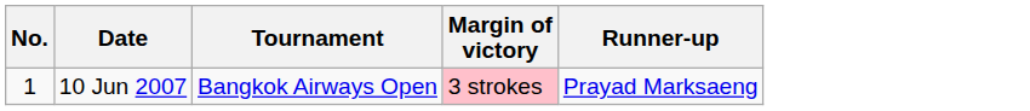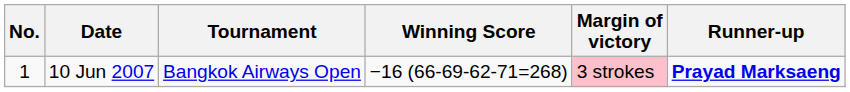+ column: Winning Score | −16 (66-69-62-71=268)
10 Jun 2007 | Runner-up: normal -> bold
